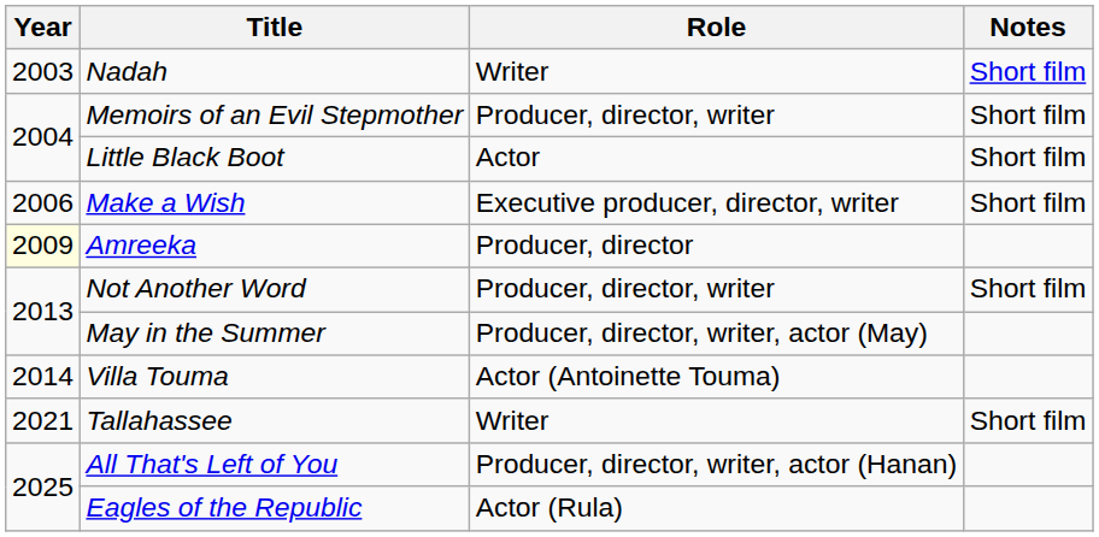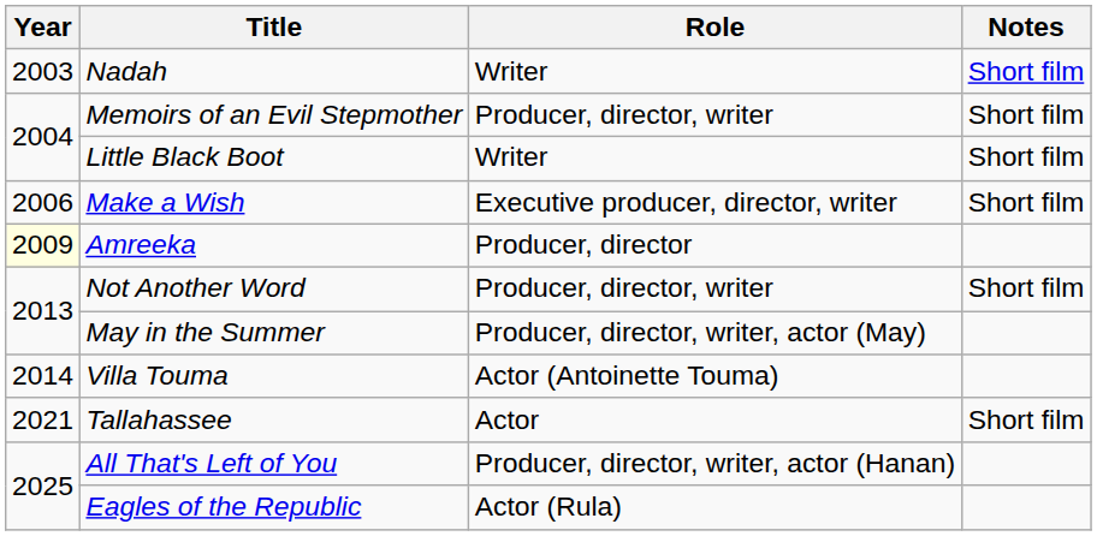Little Black Boot | Role: Actor -> Writer
Tallahassee | Role: Writer -> Actor
